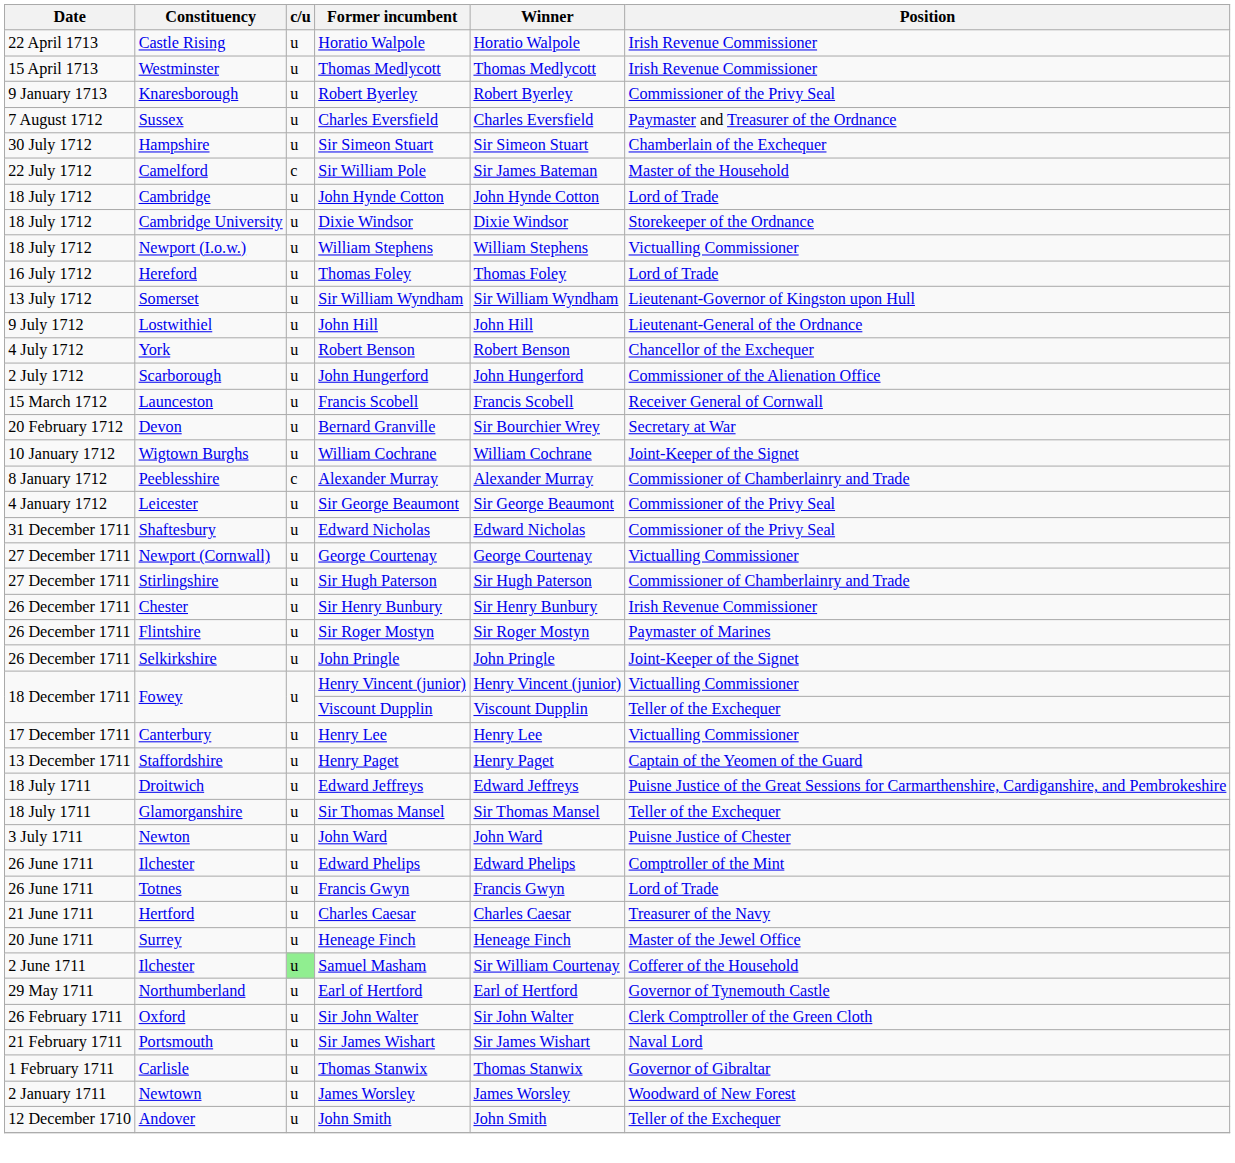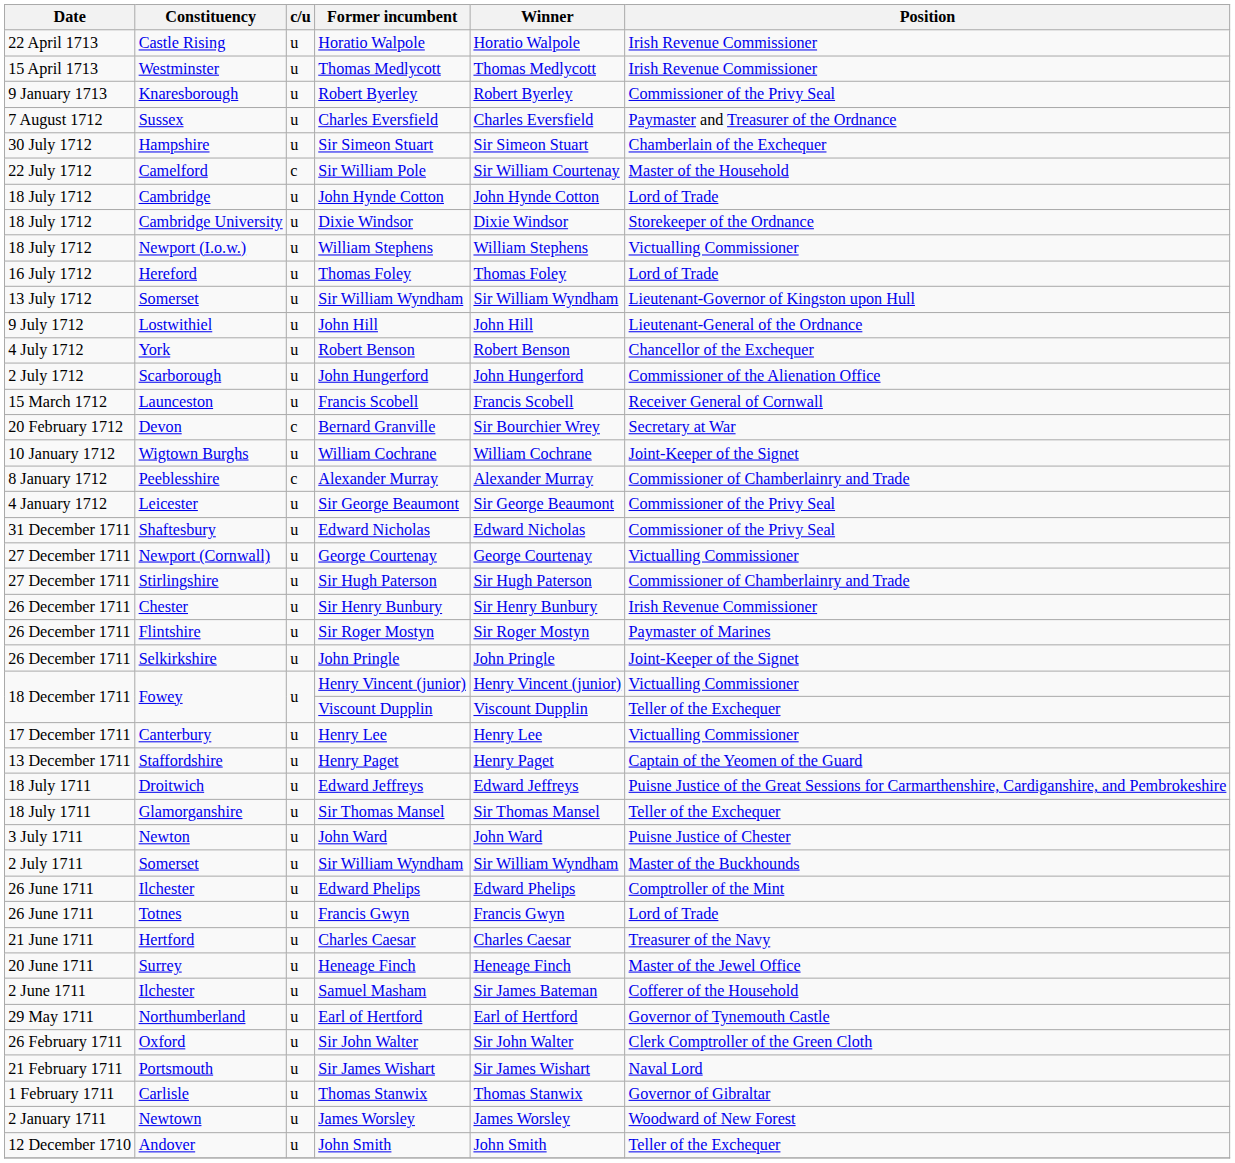Sir William Pole | Winner: Sir James Bateman -> Sir William Courtenay
Bernard Granville | c/u: u -> c
+ row: 2 July 1711 | Somerset | u | Sir William Wyndham | Sir William Wyndham | Master of the Buckhounds
Samuel Masham | c/u: lightgreen background -> no background
Samuel Masham | Winner: Sir William Courtenay -> Sir James Bateman
